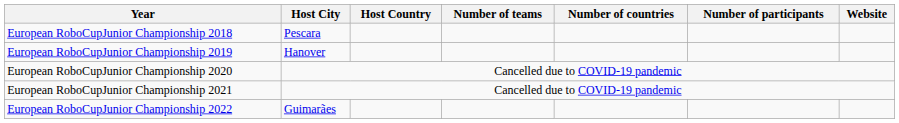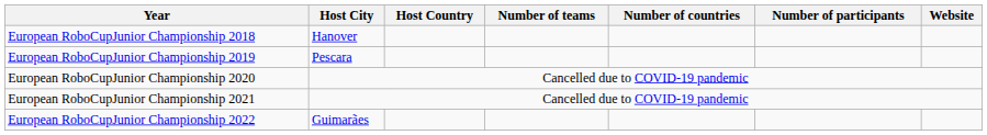European RoboCupJunior Championship 2018 | Host City: Pescara -> Hanover
European RoboCupJunior Championship 2019 | Host City: Hanover -> Pescara
